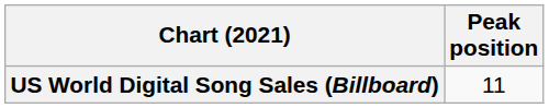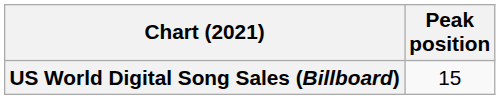US World Digital Song Sales (Billboard) | Peak position: 11 -> 15
